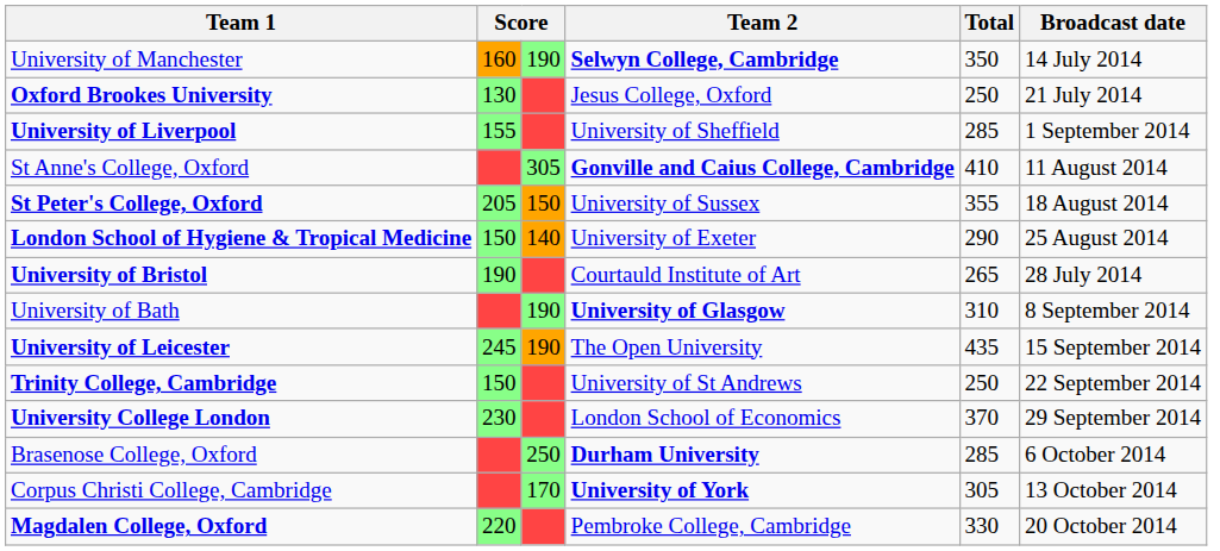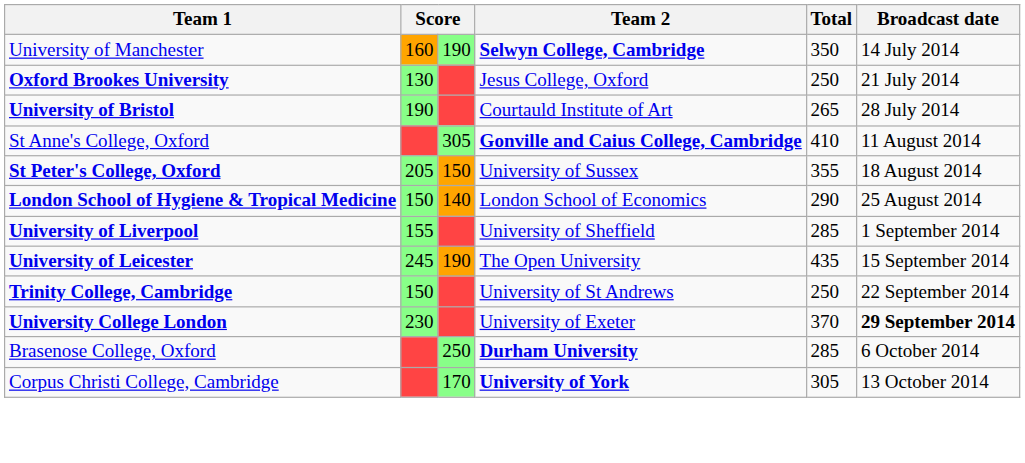rows swapped: University of Bristol <-> University of Liverpool
London School of Hygiene & Tropical Medicine | Team 2: University of Exeter -> London School of Economics
- row: University of Bath | 190 | University of Glasgow | 310 | 8 September 2014
University College London | Team 2: London School of Economics -> University of Exeter
University College London | Broadcast date: normal -> bold
- row: Magdalen College, Oxford | 220 | Pembroke College, Cambridge | 330 | 20 October 2014
